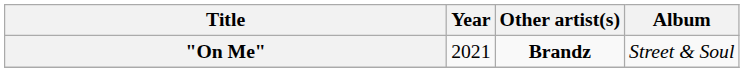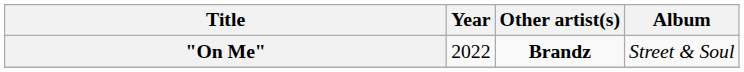"On Me" | Year: 2021 -> 2022
